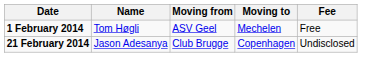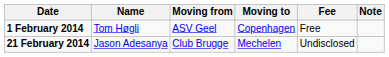+ column: Note
1 February 2014 | Moving to: Mechelen -> Copenhagen
21 February 2014 | Moving to: Copenhagen -> Mechelen
